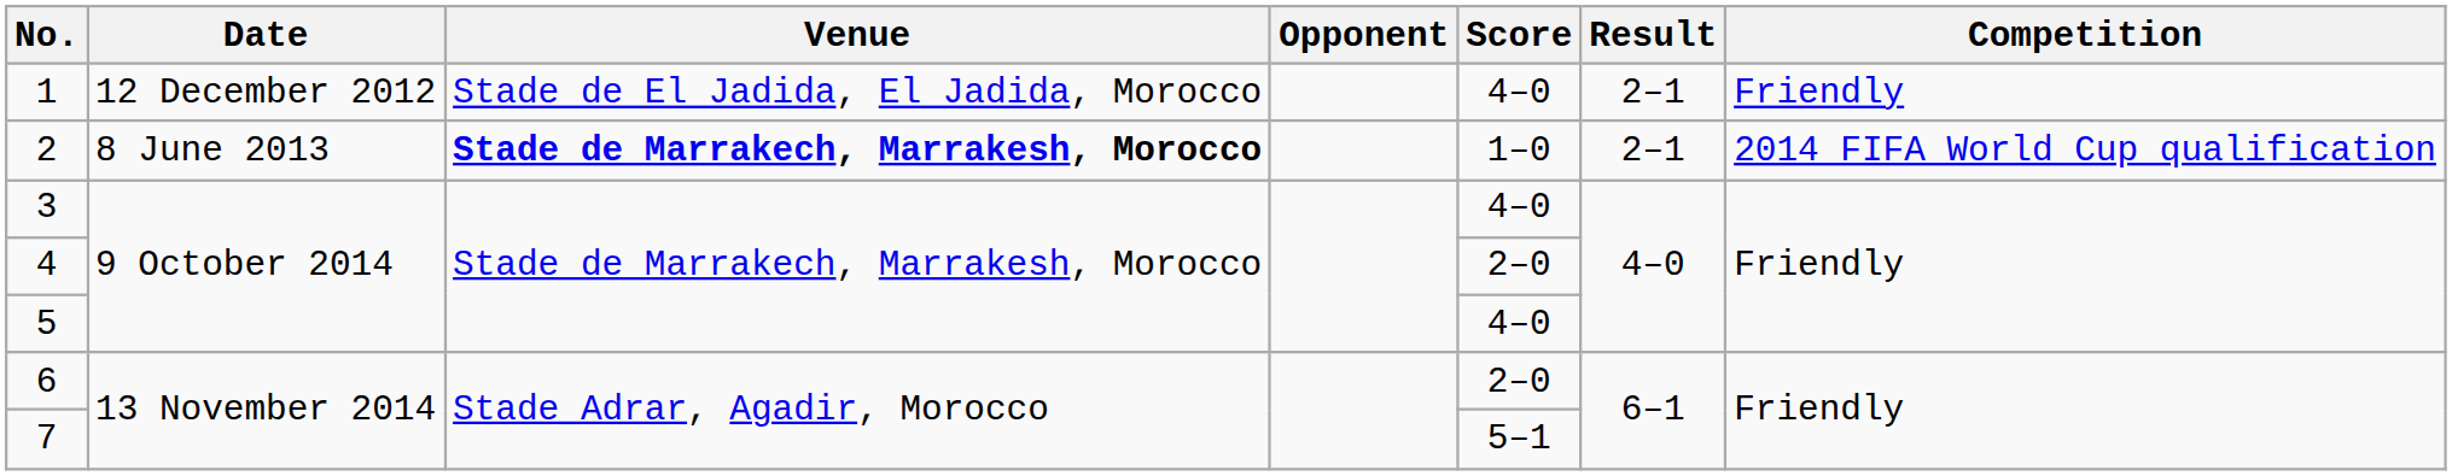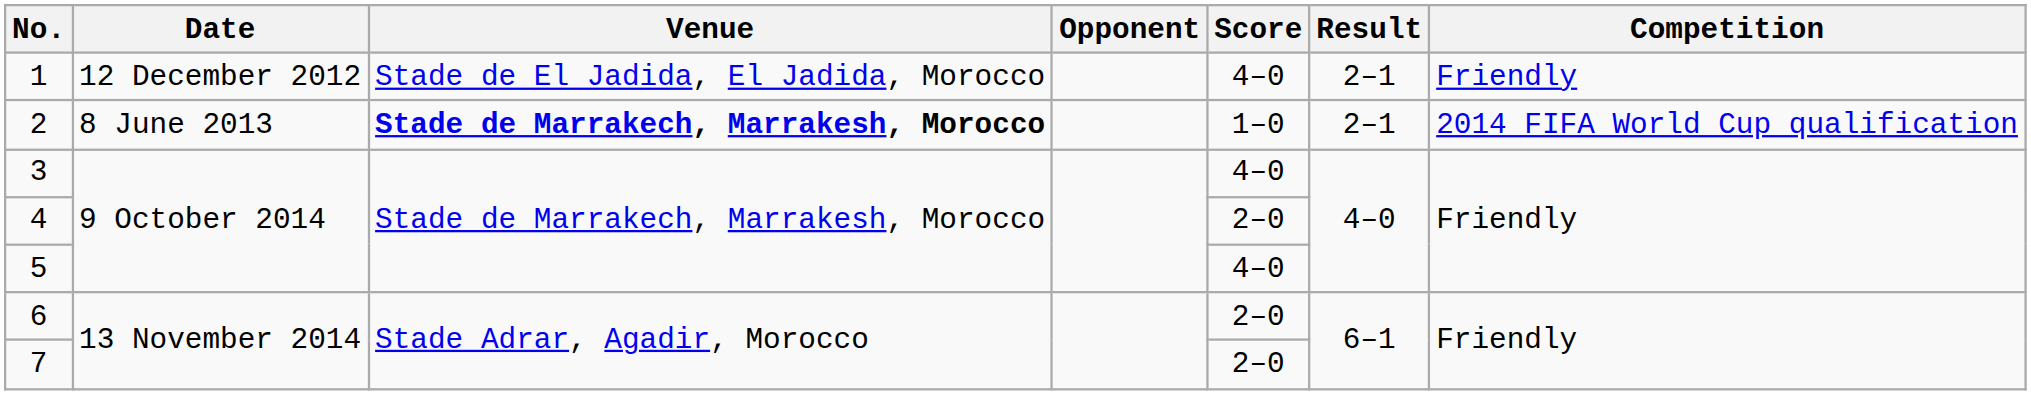7 | Score: 5–1 -> 2–0
